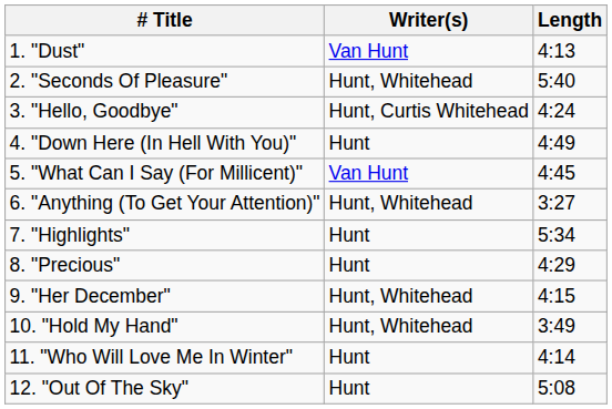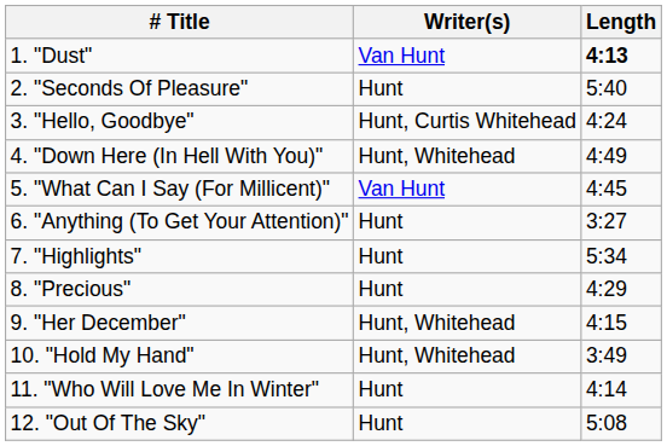1. "Dust" | Length: normal -> bold
2. "Seconds Of Pleasure" | Writer(s): Hunt, Whitehead -> Hunt
4. "Down Here (In Hell With You)" | Writer(s): Hunt -> Hunt, Whitehead
6. "Anything (To Get Your Attention)" | Writer(s): Hunt, Whitehead -> Hunt
